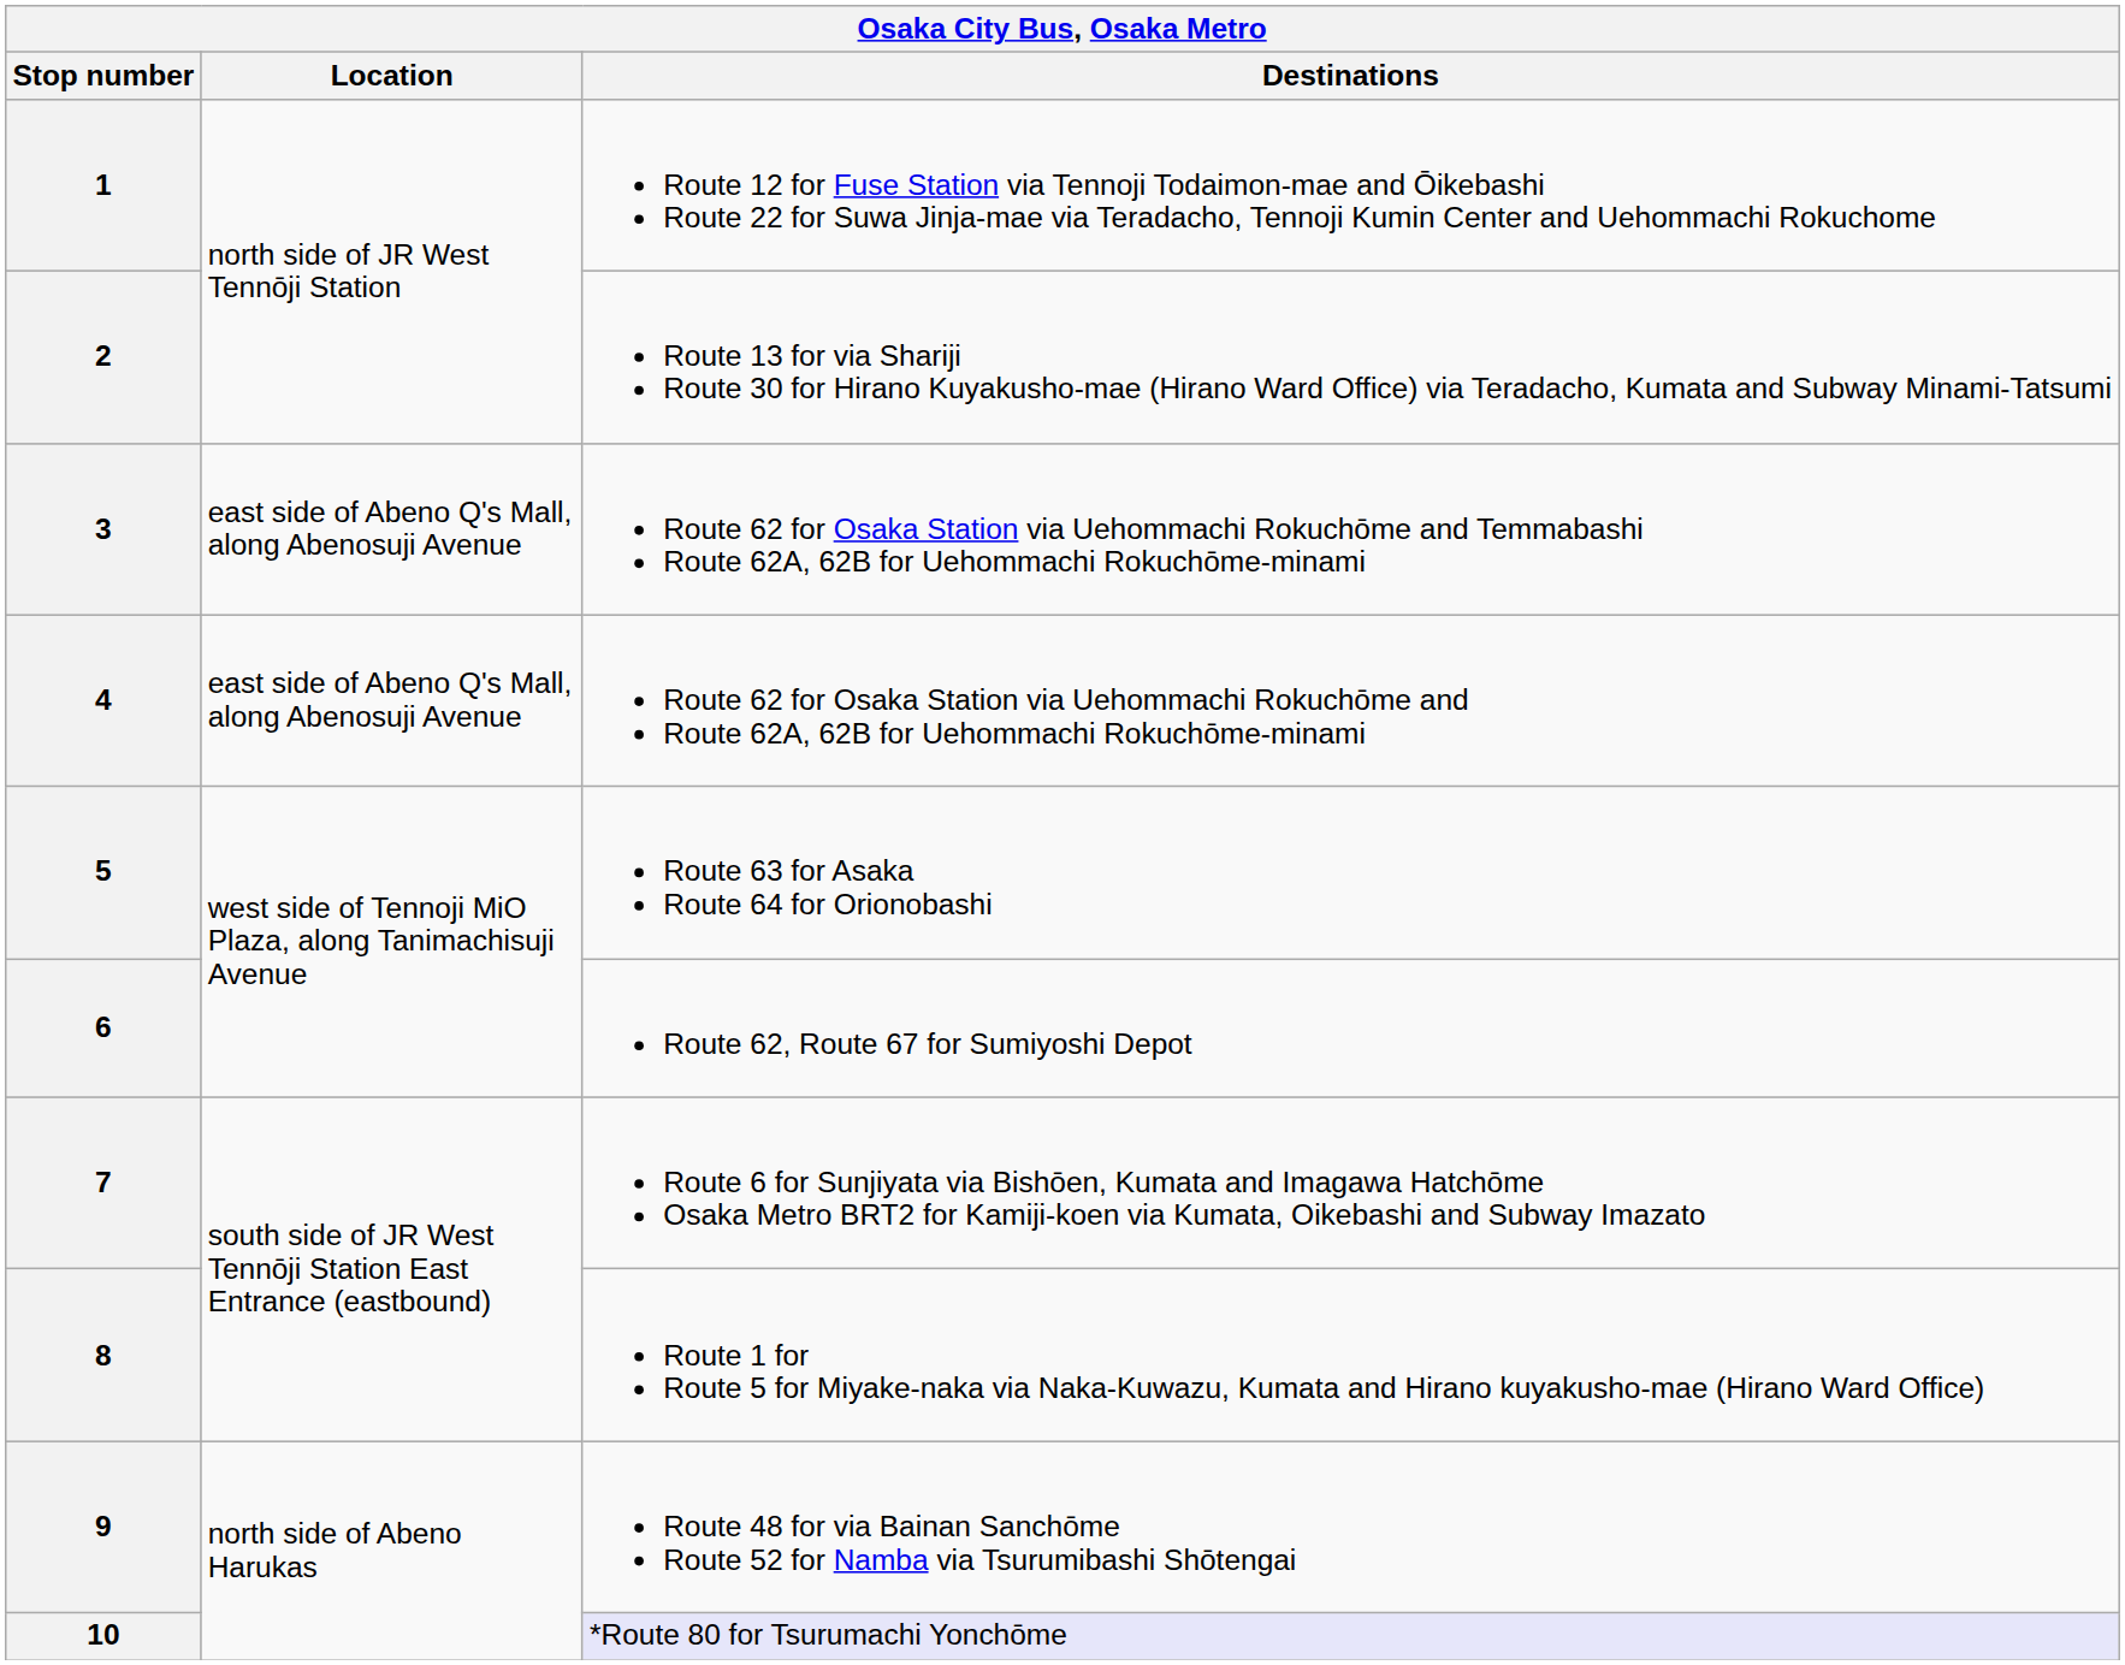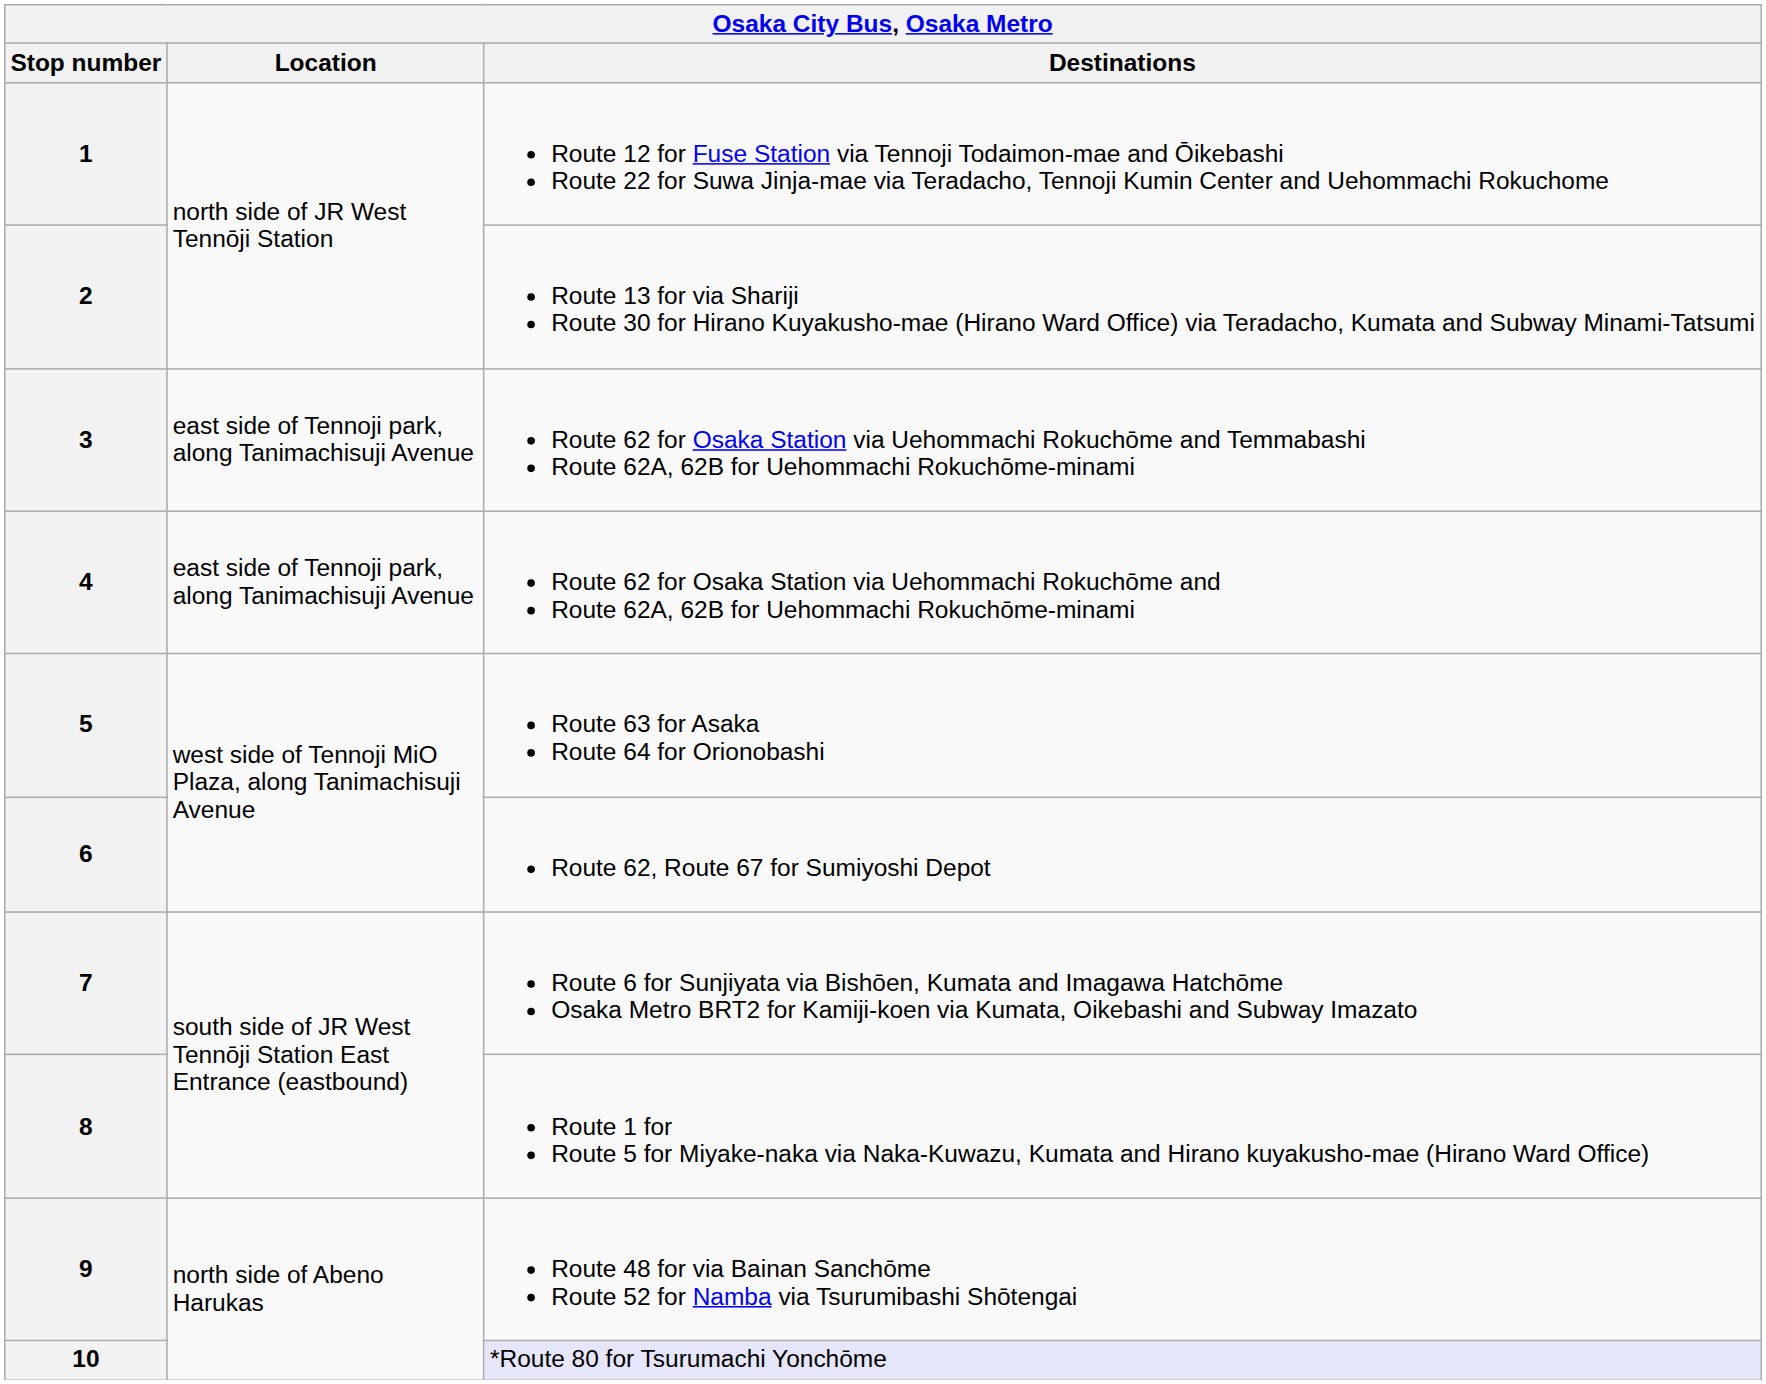3 | Location: east side of Abeno Q's Mall, along Abenosuji Avenue -> east side of Tennoji park, along Tanimachisuji Avenue
4 | Location: east side of Abeno Q's Mall, along Abenosuji Avenue -> east side of Tennoji park, along Tanimachisuji Avenue
